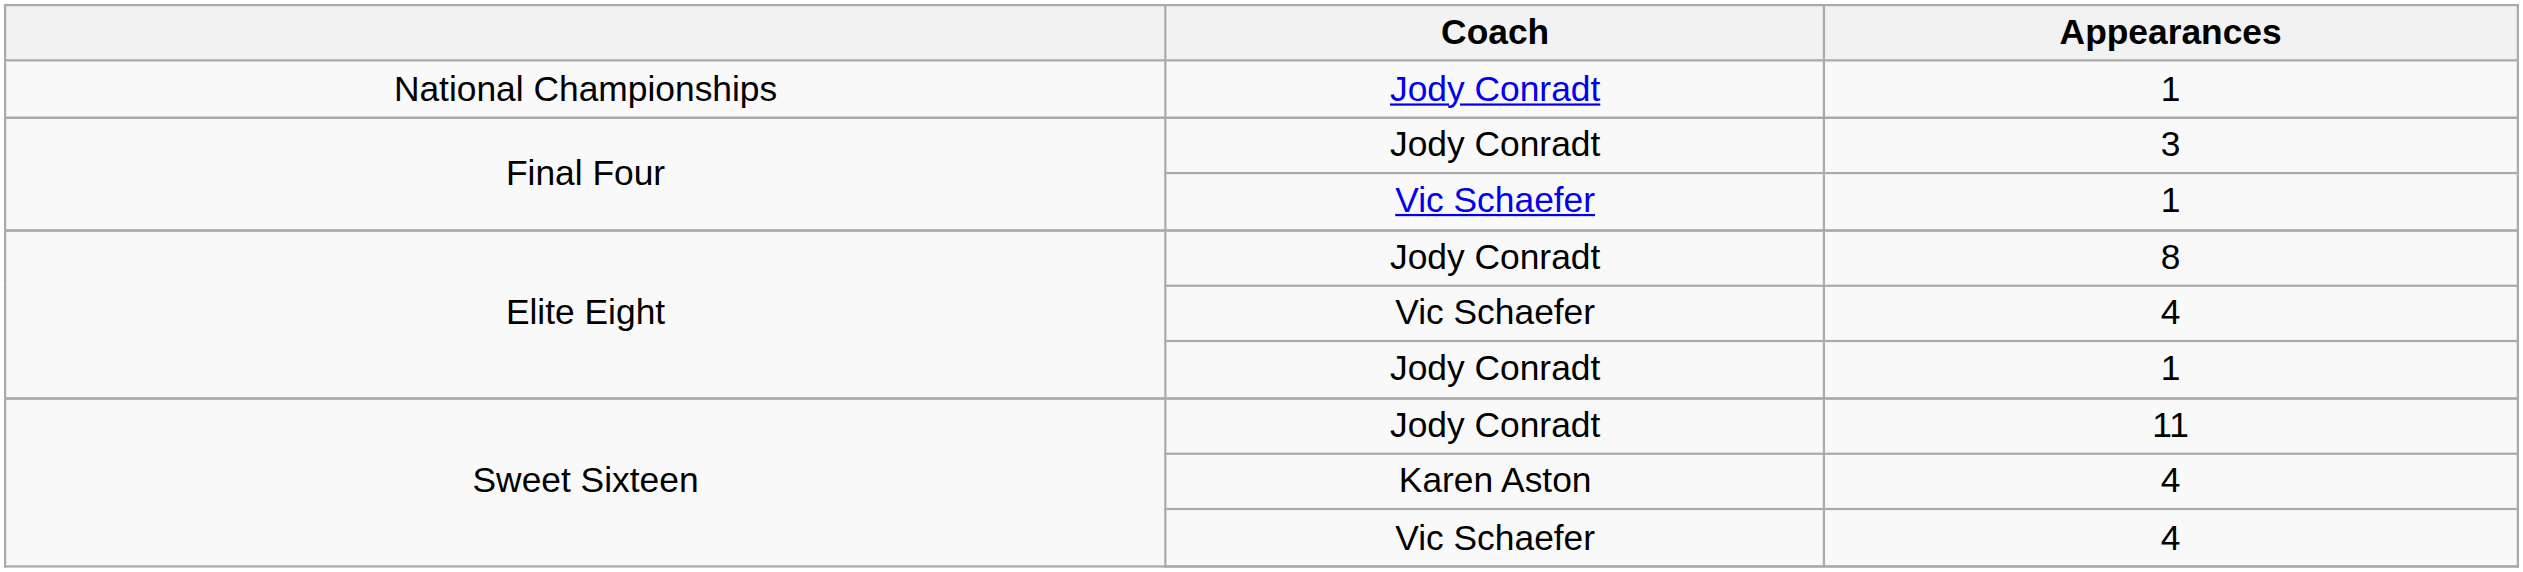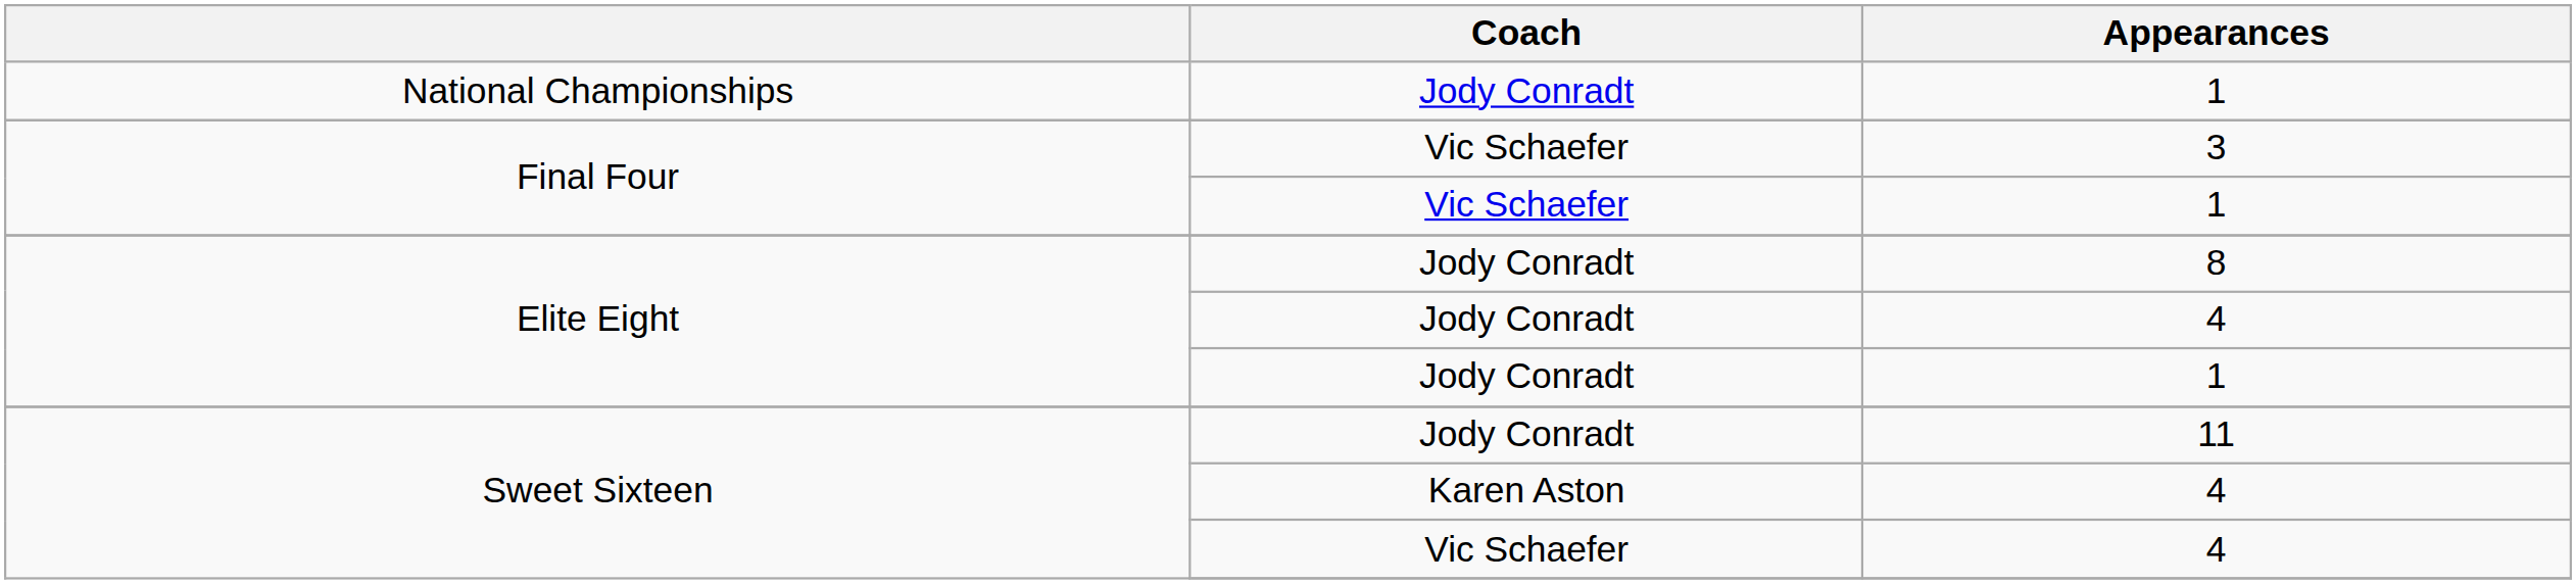3 | Coach: Jody Conradt -> Vic Schaefer
Elite Eight / 4 | Coach: Vic Schaefer -> Jody Conradt
